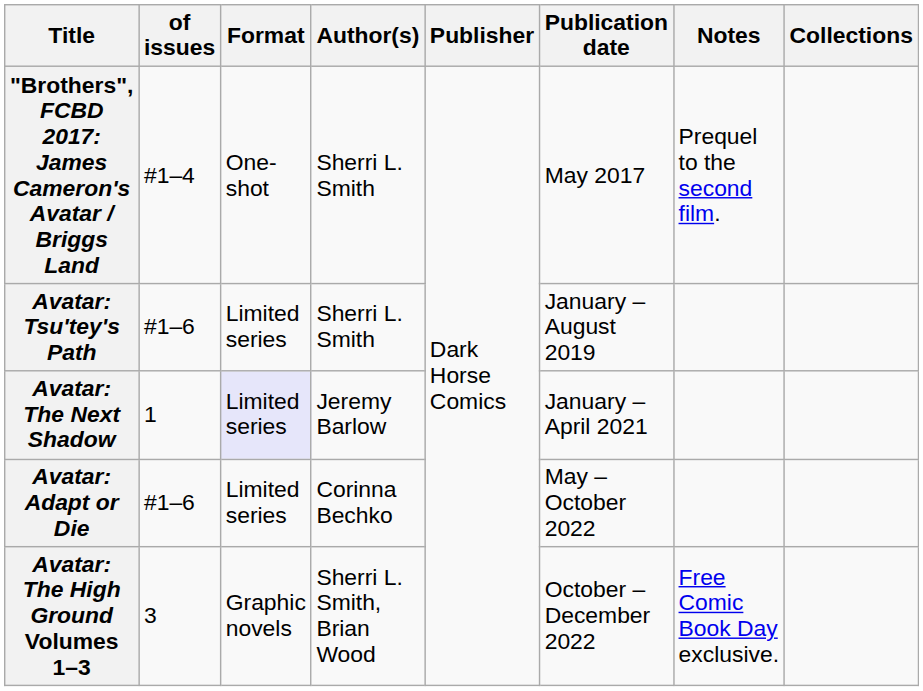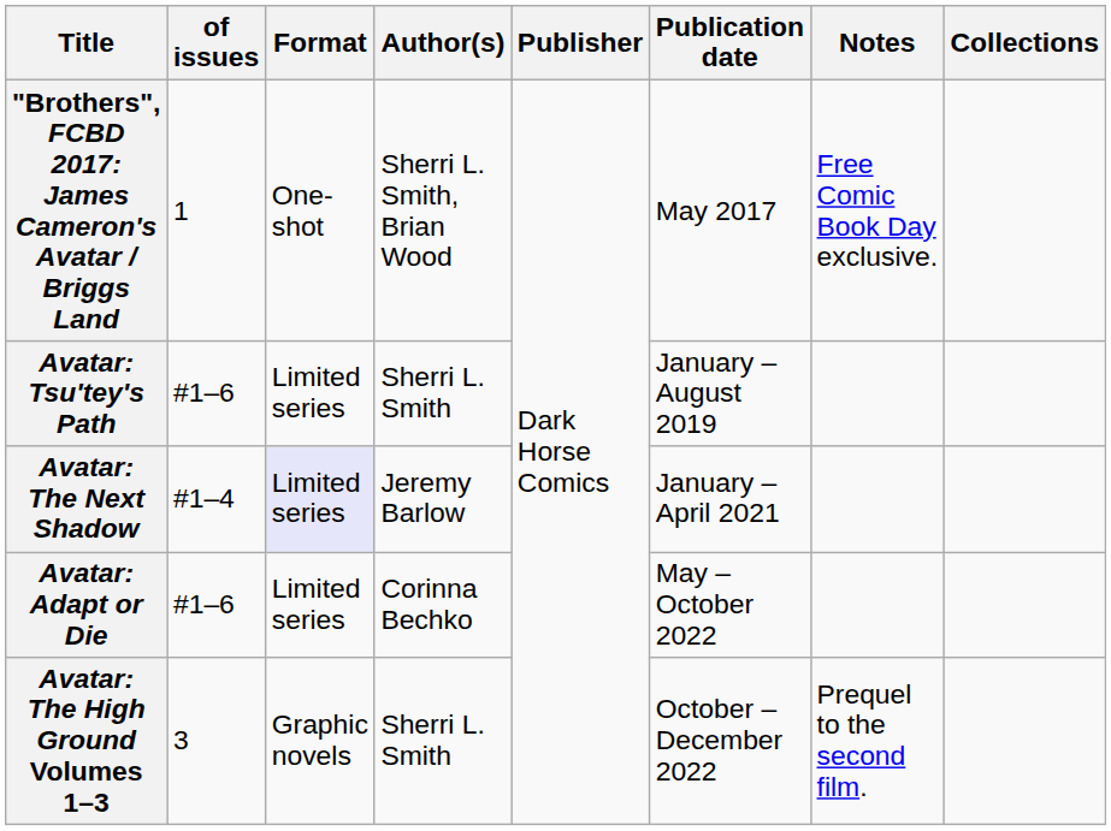"Brothers", FCBD 2017: James Cameron's Avatar / Briggs Land | of issues: #1–4 -> 1
"Brothers", FCBD 2017: James Cameron's Avatar / Briggs Land | Author(s): Sherri L. Smith -> Sherri L. Smith, Brian Wood
"Brothers", FCBD 2017: James Cameron's Avatar / Briggs Land | Notes: Prequel to the second film. -> Free Comic Book Day exclusive.
Avatar: The Next Shadow | of issues: 1 -> #1–4
Avatar: The High Ground Volumes 1–3 | Author(s): Sherri L. Smith, Brian Wood -> Sherri L. Smith
Avatar: The High Ground Volumes 1–3 | Notes: Free Comic Book Day exclusive. -> Prequel to the second film.
